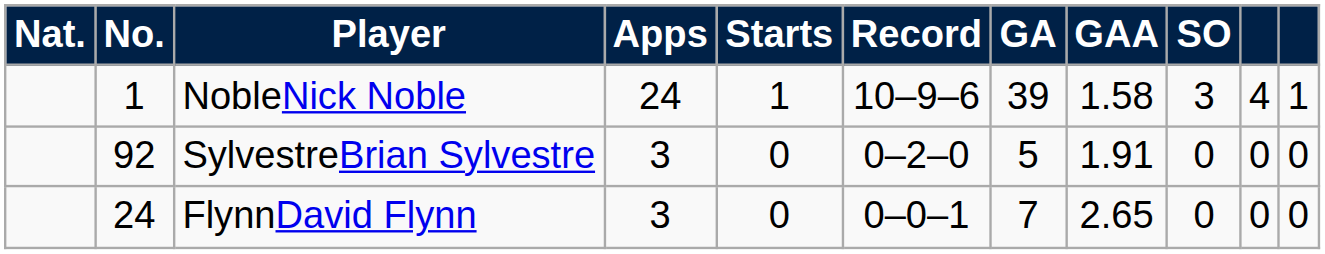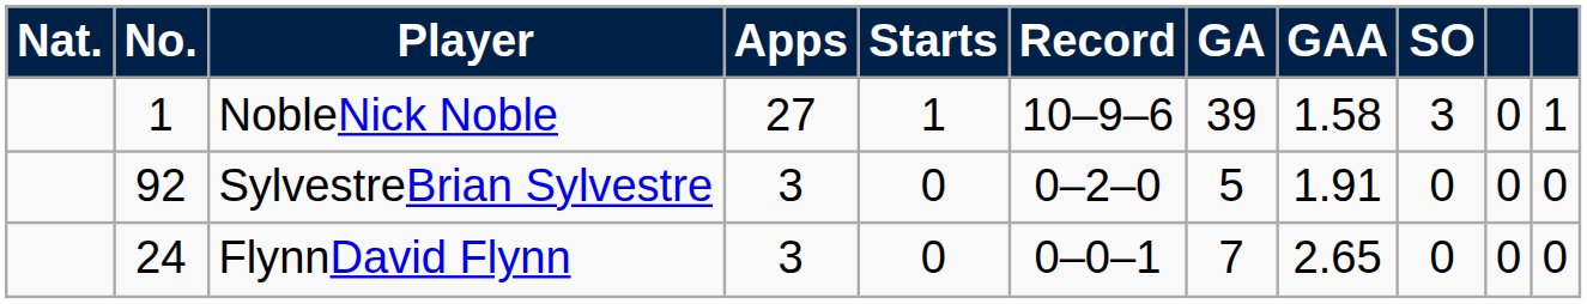NobleNick Noble | Apps: 24 -> 27
NobleNick Noble | column 10: 4 -> 0
